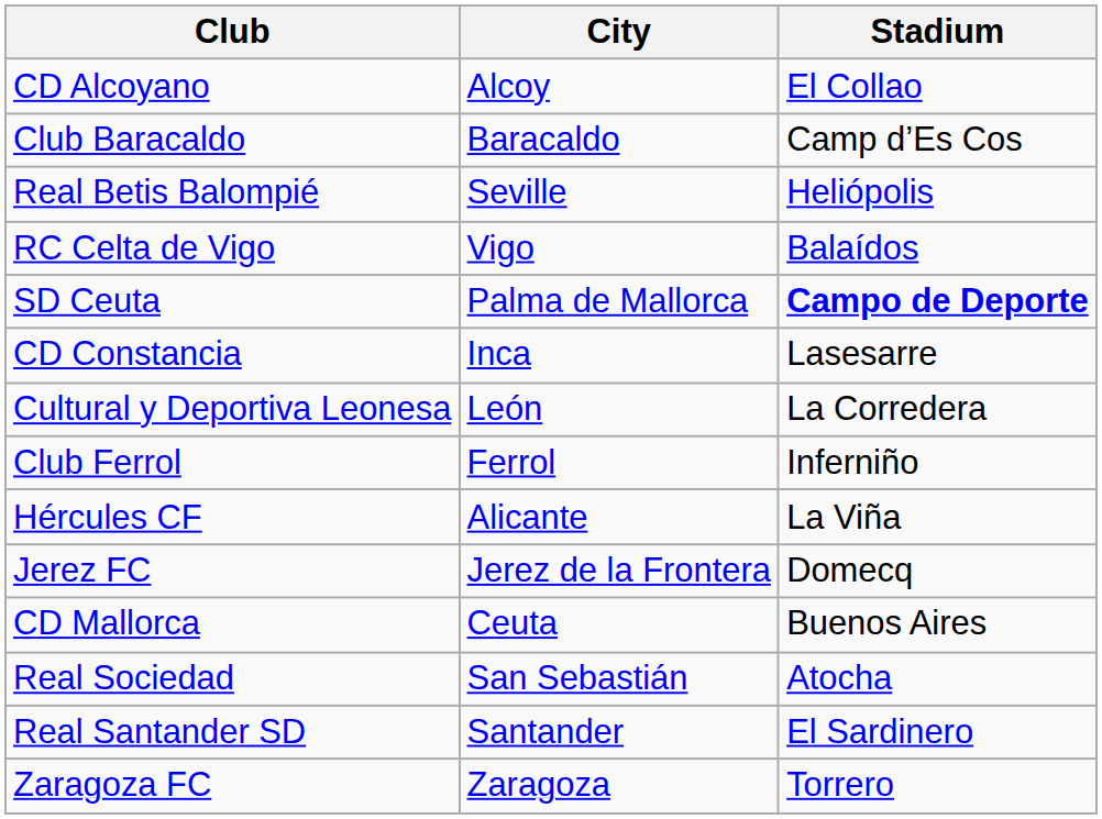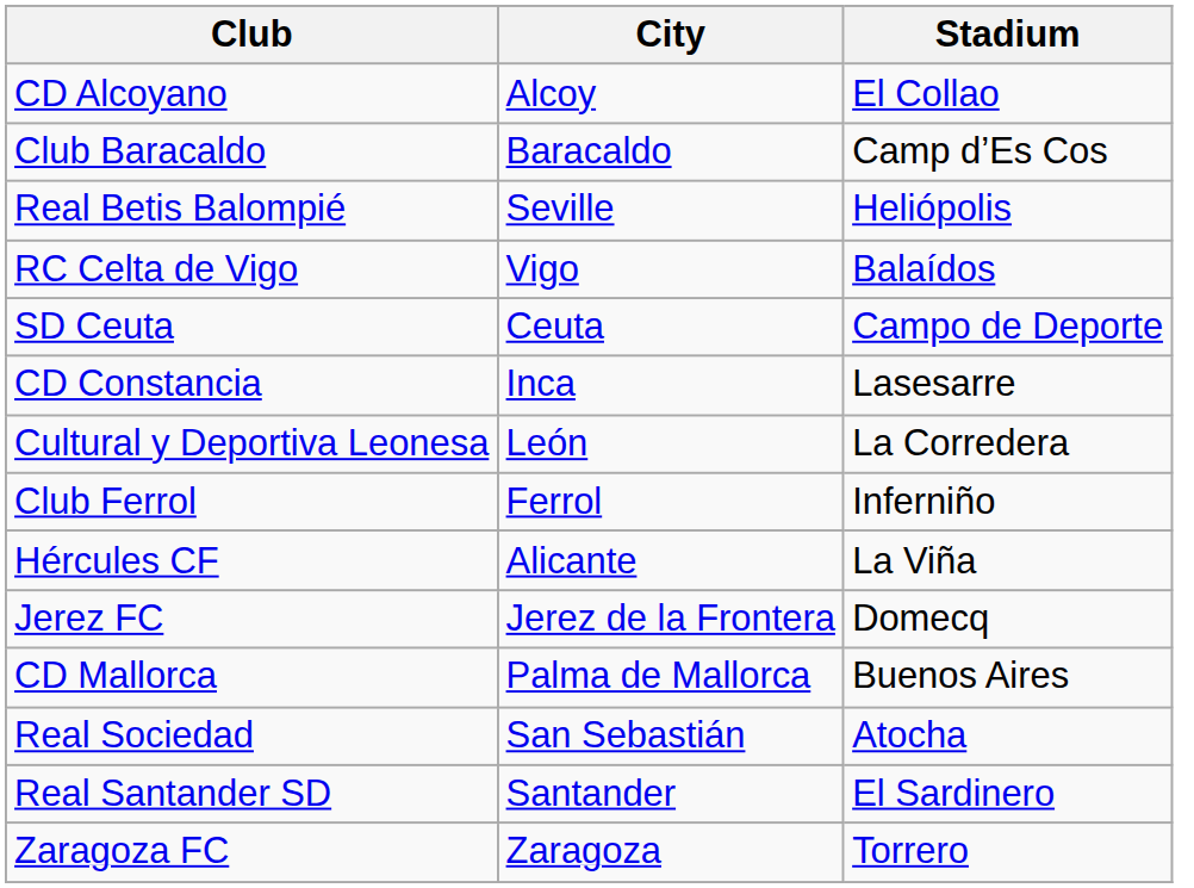SD Ceuta | City: Palma de Mallorca -> Ceuta
SD Ceuta | Stadium: bold -> normal
CD Mallorca | City: Ceuta -> Palma de Mallorca
